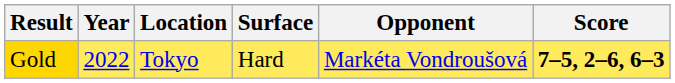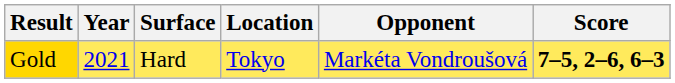columns swapped: Location <-> Surface
Gold | Year: 2022 -> 2021
